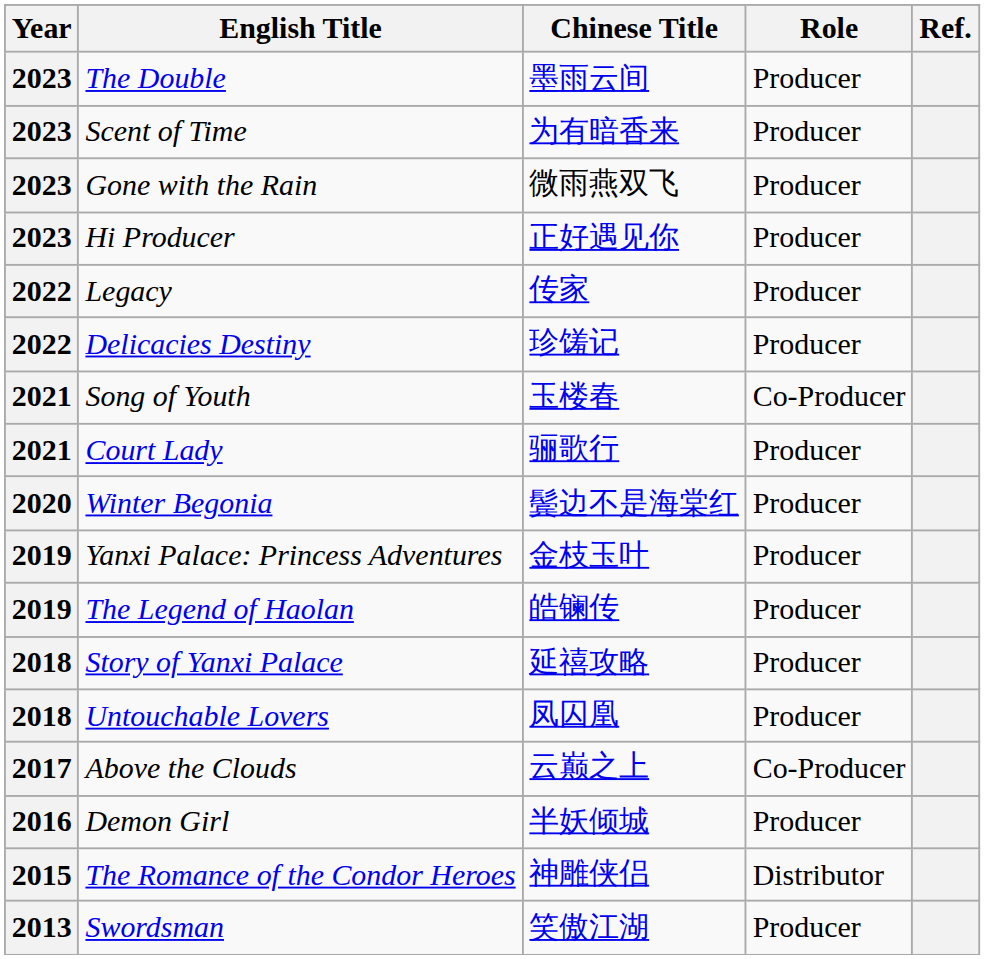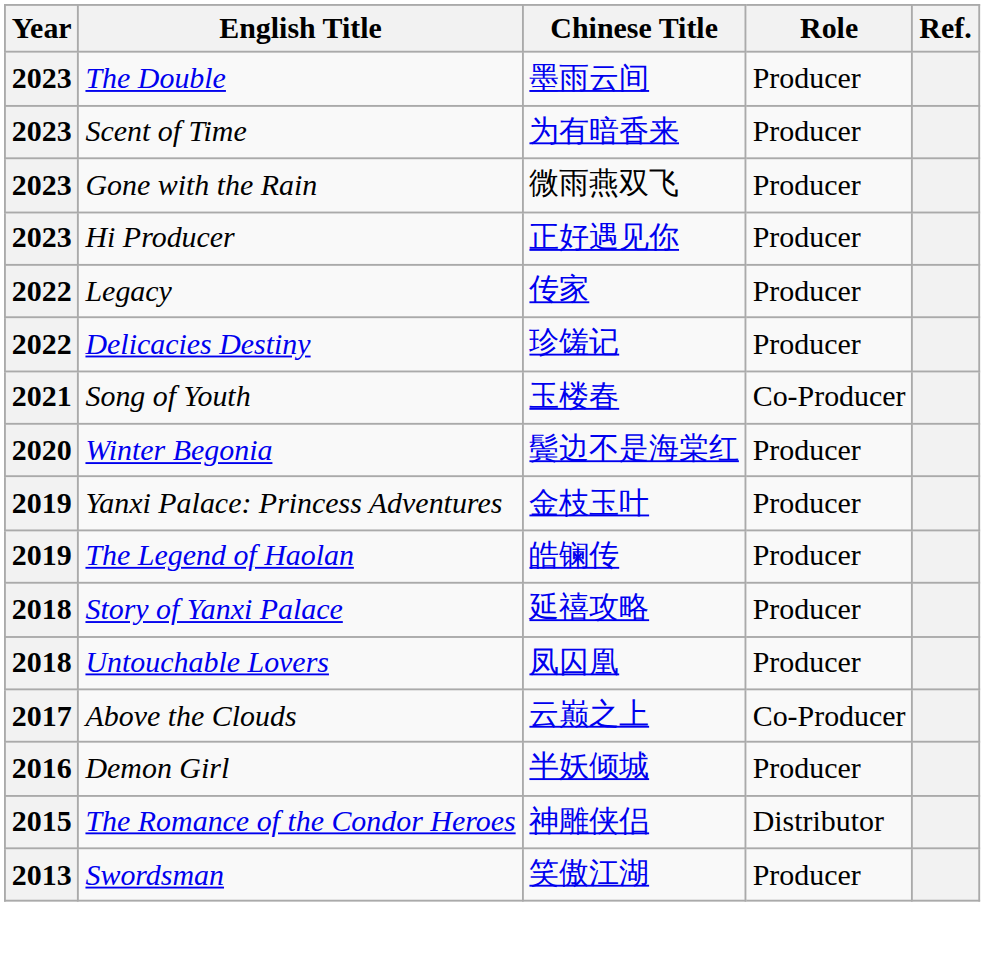- row: 2021 | Court Lady | 骊歌行 | Producer
